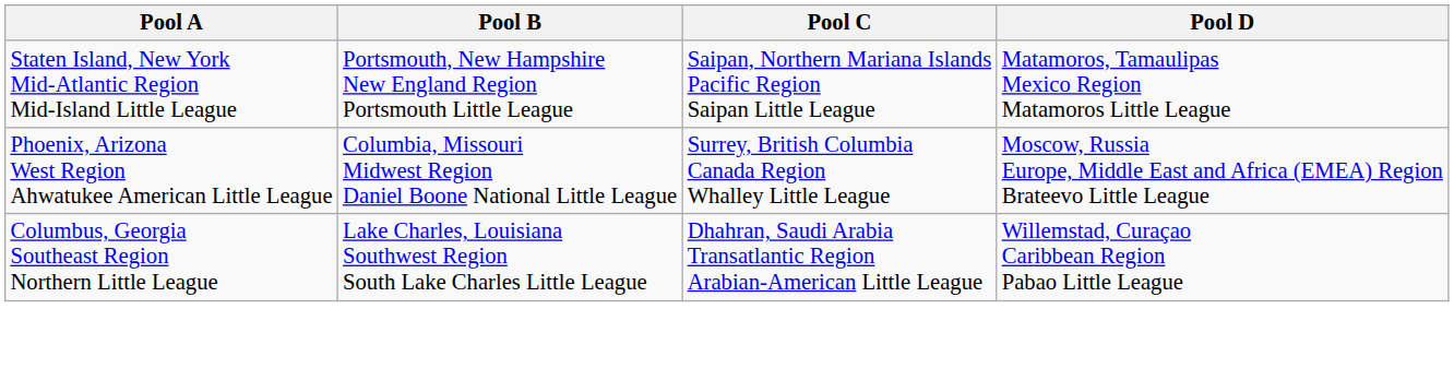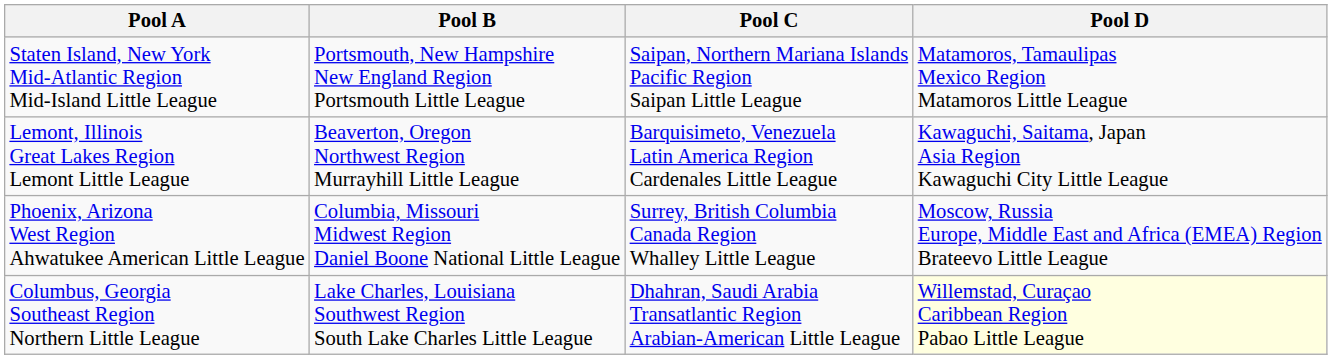+ row: Lemont, Illinois Great Lakes Region Lemont Little League | Beaverton, Oregon Northwest Region Murrayhill Little League | Barquisimeto, Venezuela Latin America Region Cardenales Little League | Kawaguchi, Saitama, Japan Asia Region Kawaguchi City Little League
Columbus, Georgia Southeast Region Northern Little League | Pool D: no background -> lightyellow background
